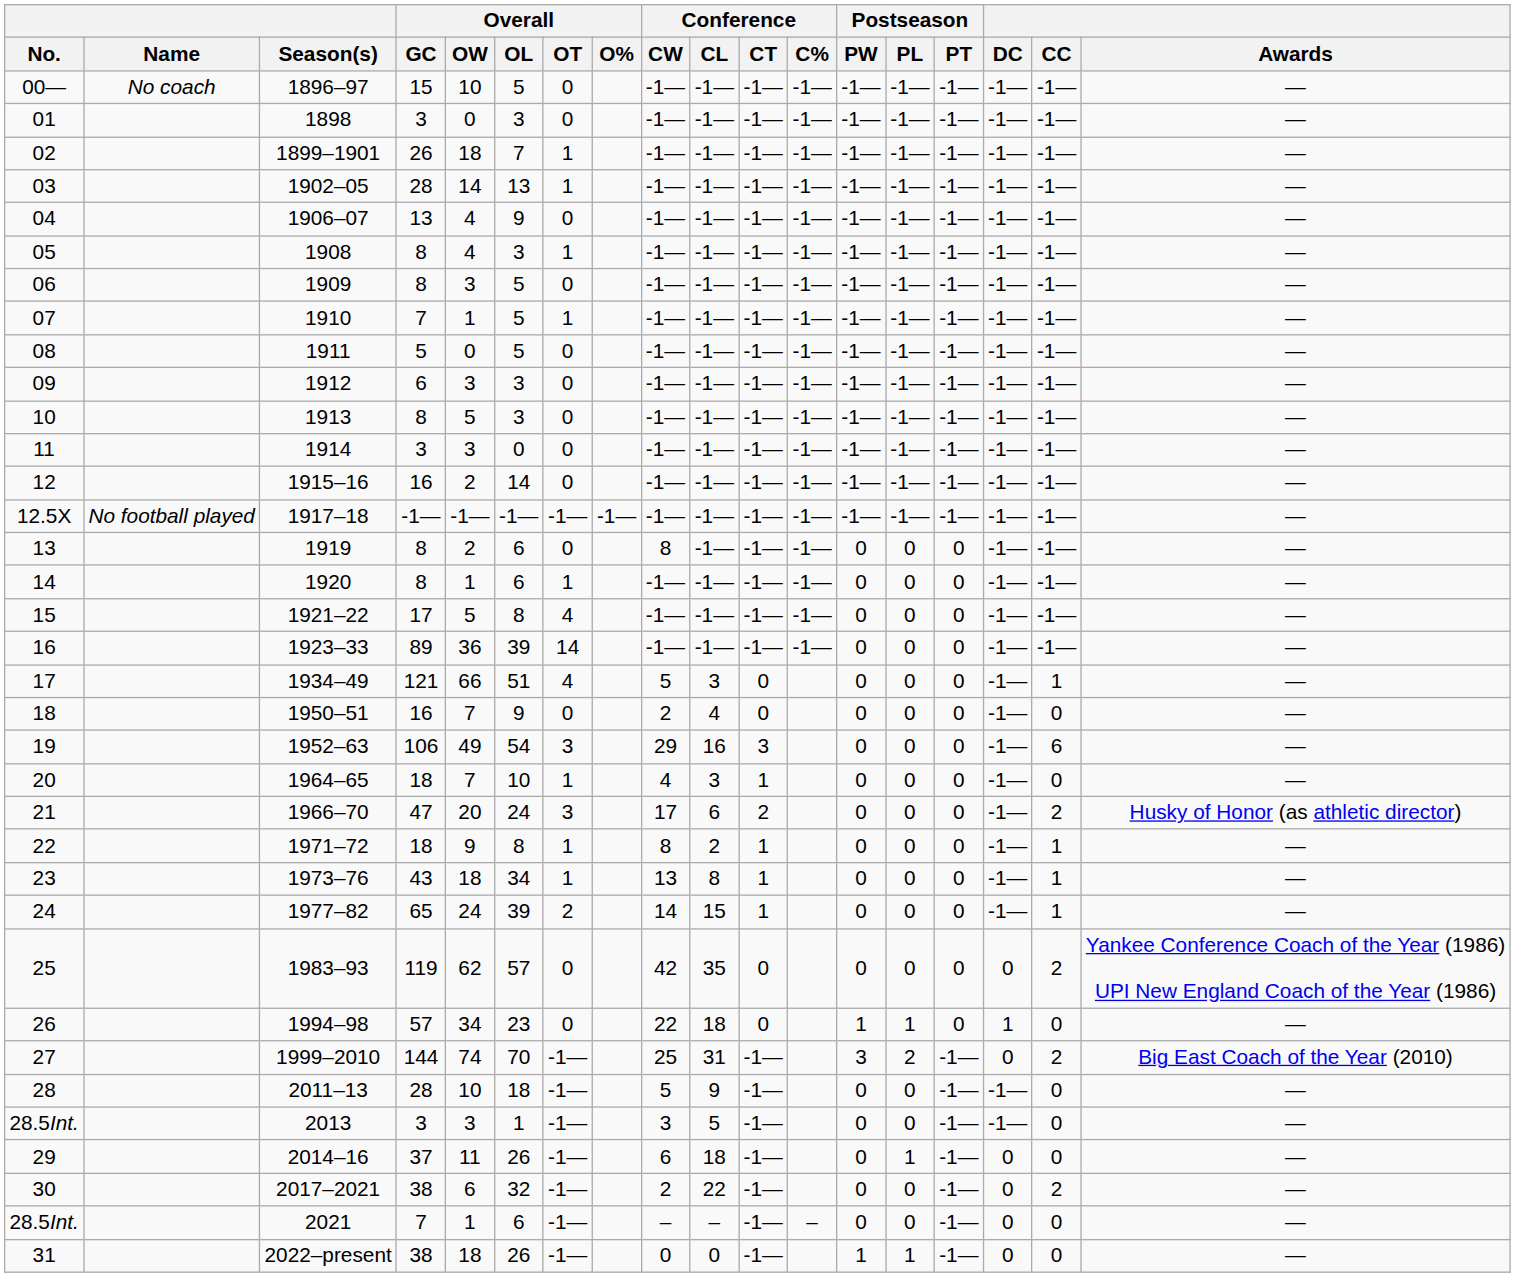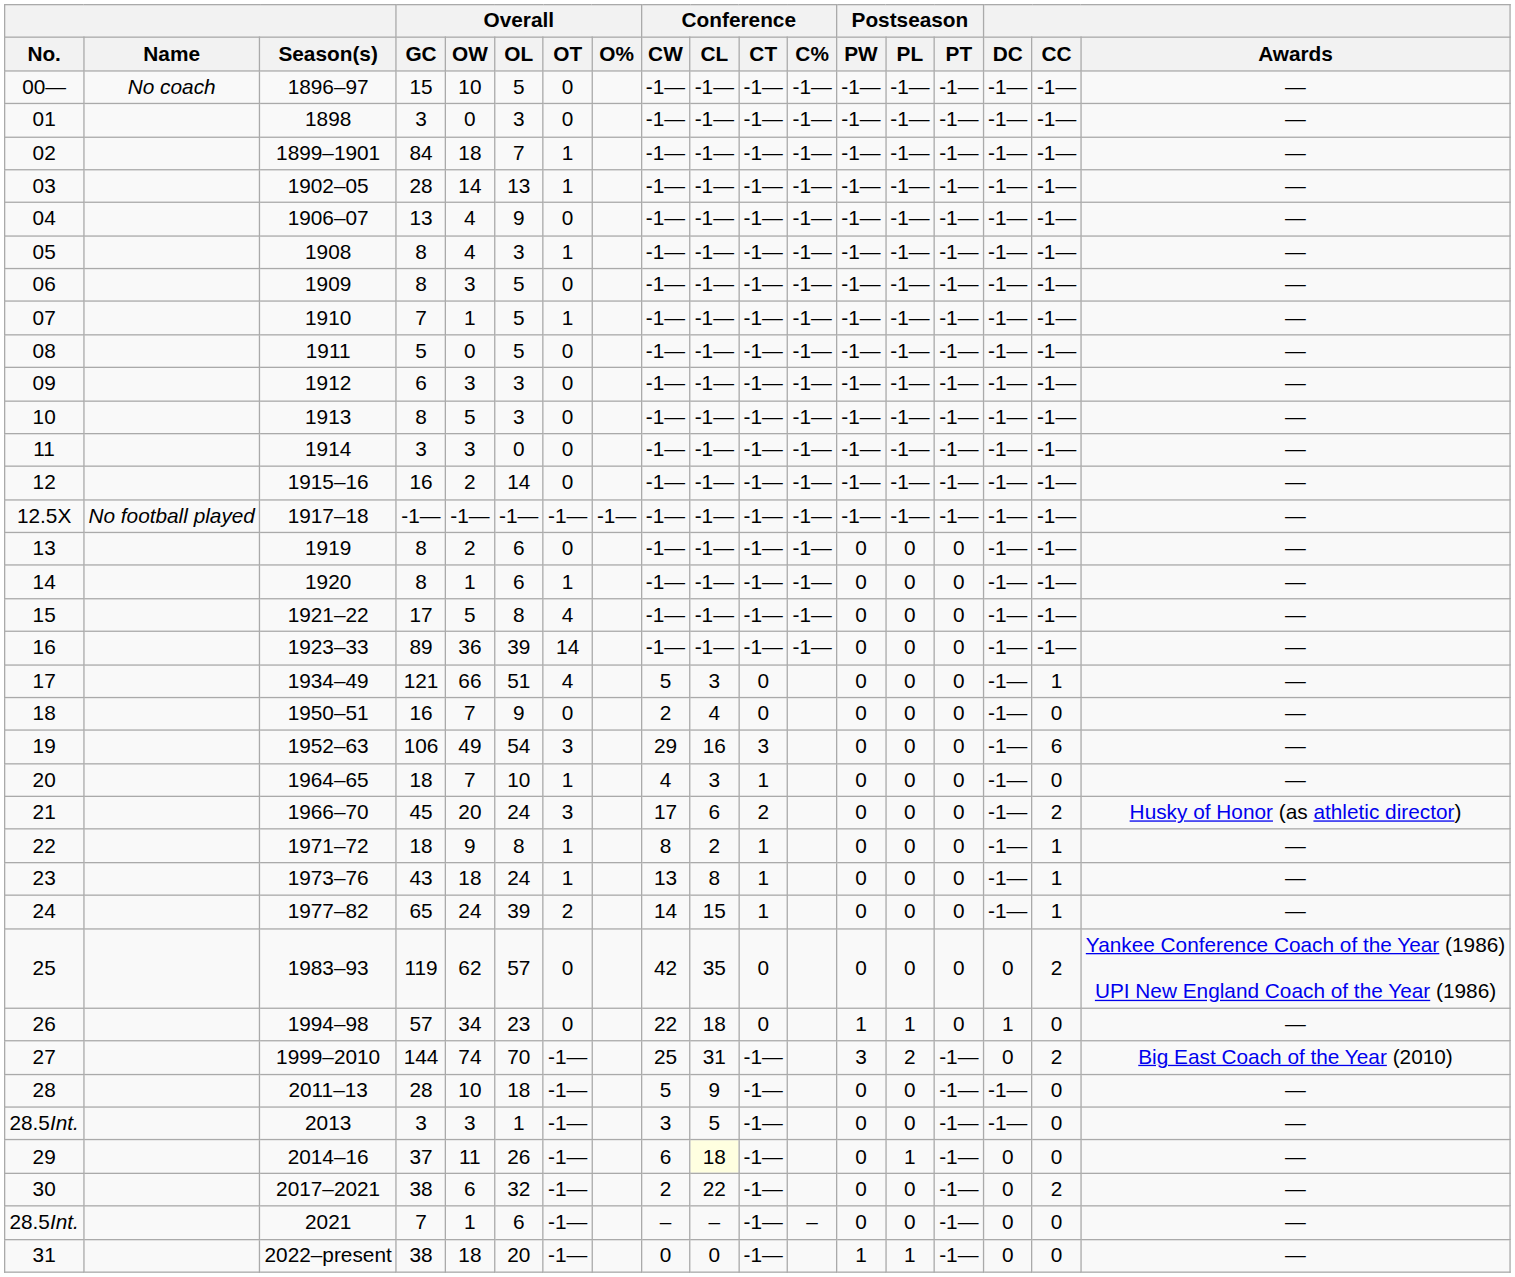1899–1901 | Overall / GC: 26 -> 84
1919 | Conference / CW: 8 -> -1—
1966–70 | Overall / GC: 47 -> 45
1973–76 | Overall / OL: 34 -> 24
2014–16 | Conference / CL: no background -> lightyellow background
2022–present | Overall / OL: 26 -> 20
